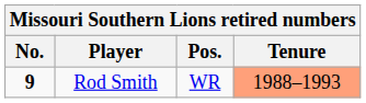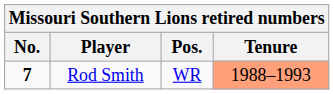Rod Smith | No.: 9 -> 7
